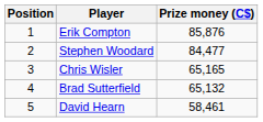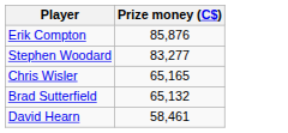- column: Position | 1 | 2 | 3 | 4 | 5
Stephen Woodard | Prize money (C$): 84,477 -> 83,277
